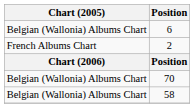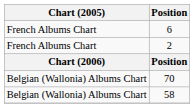6 | Chart (2005): Belgian (Wallonia) Albums Chart -> French Albums Chart
